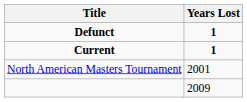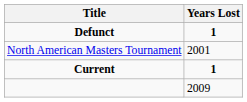rows swapped: North American Masters Tournament <-> Current
